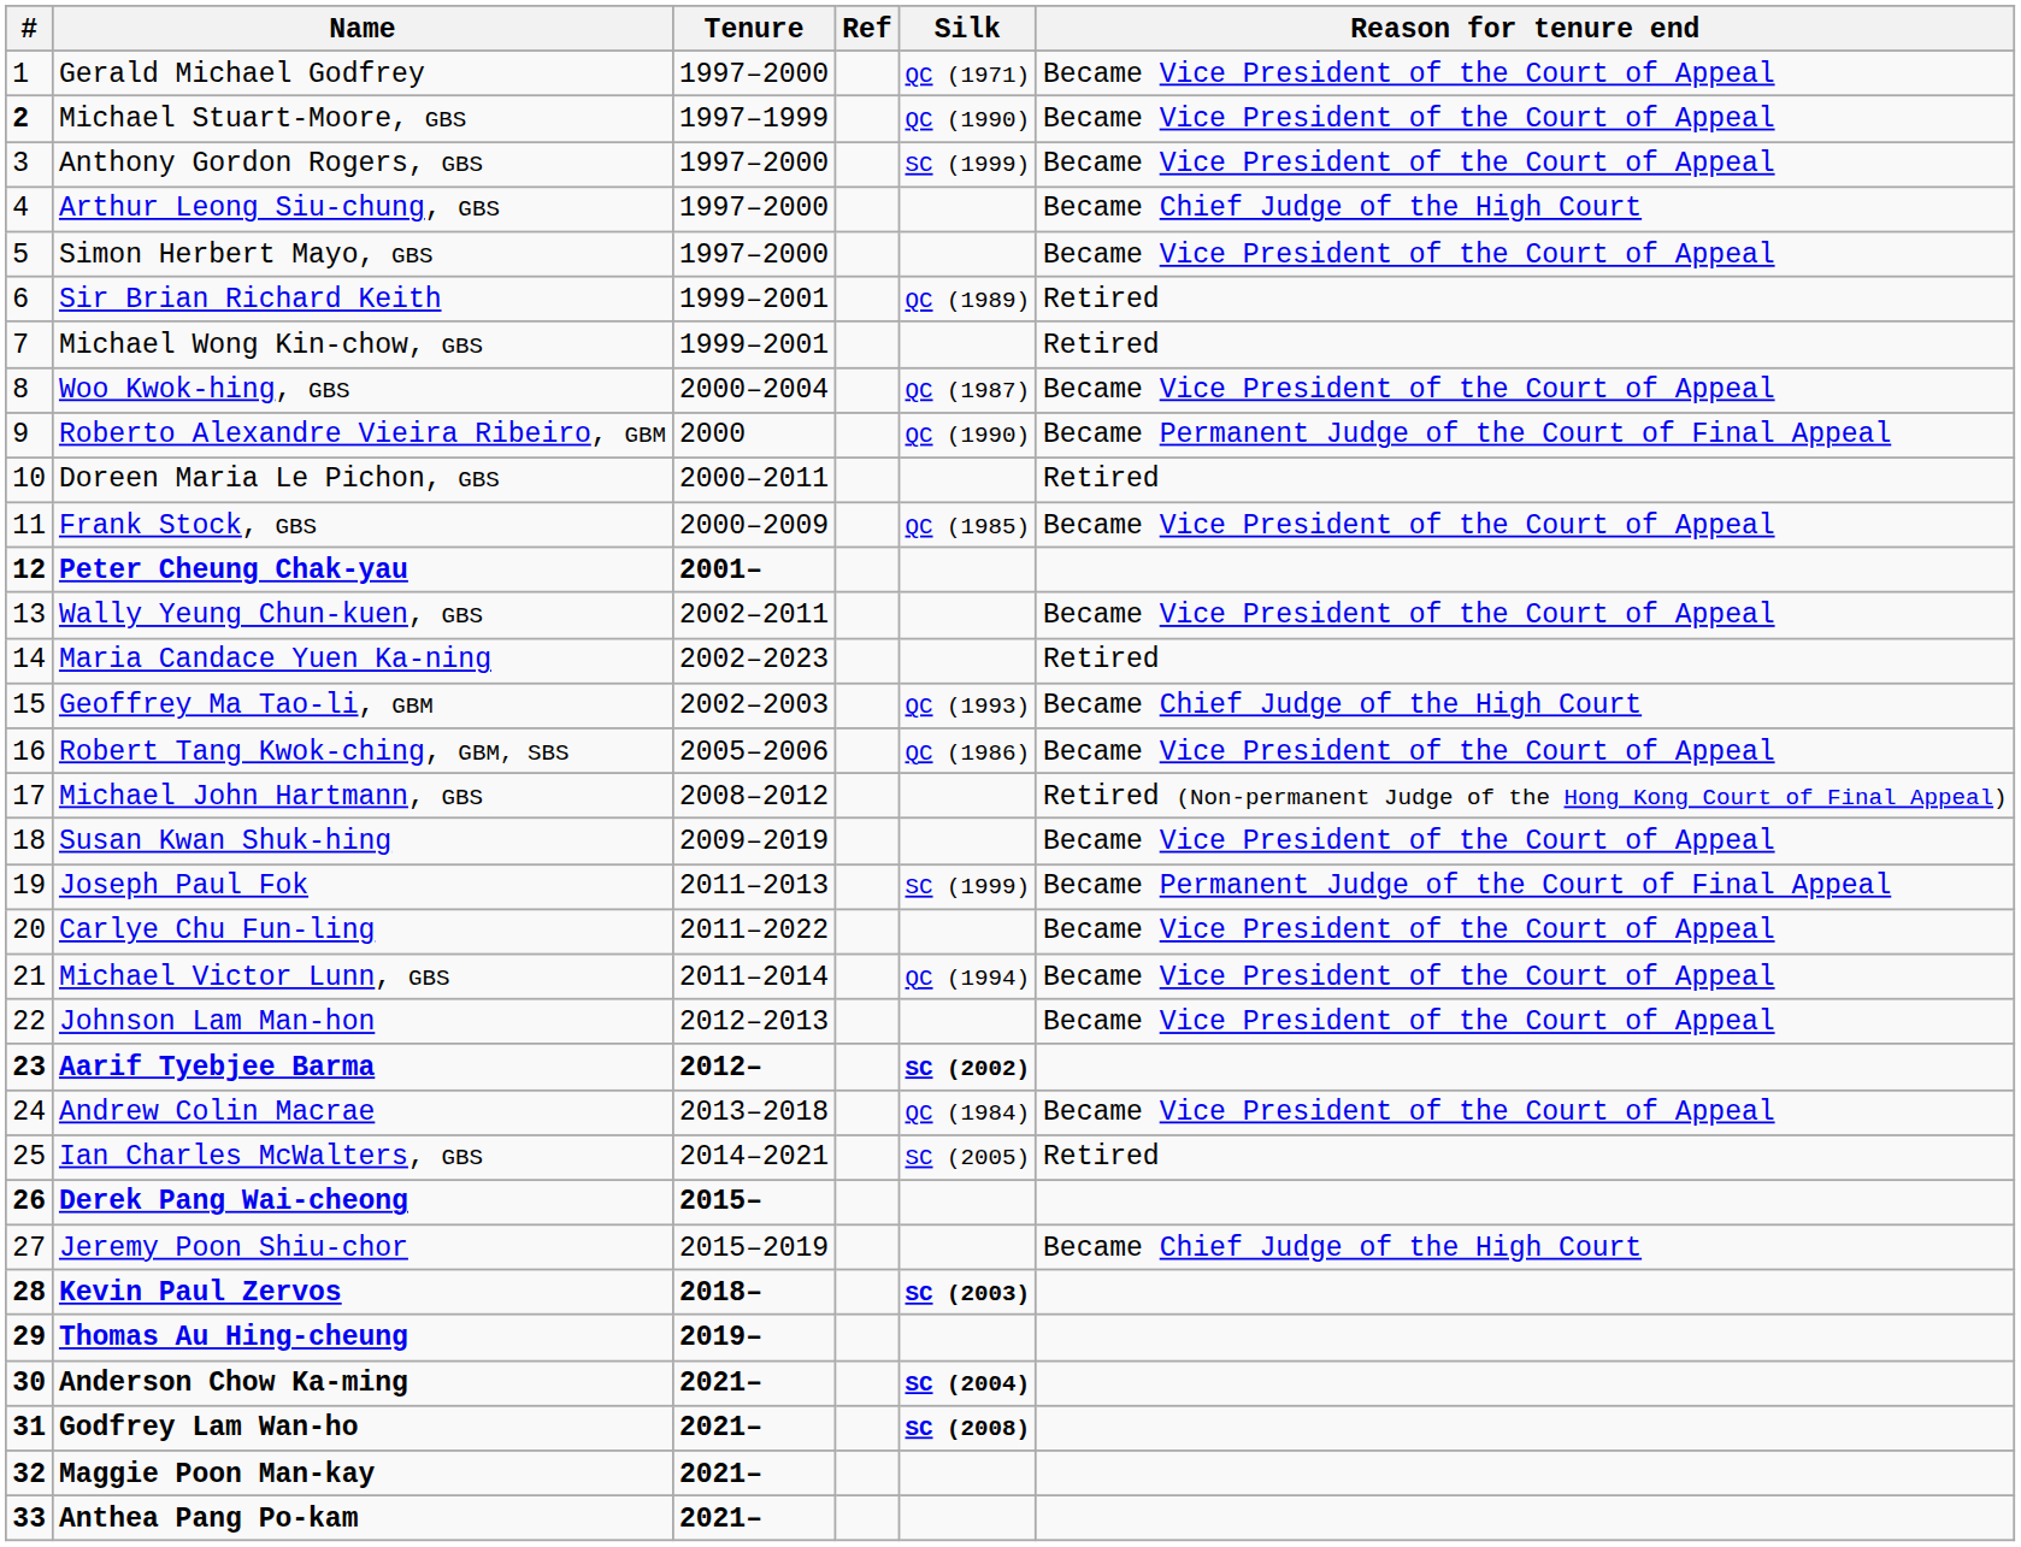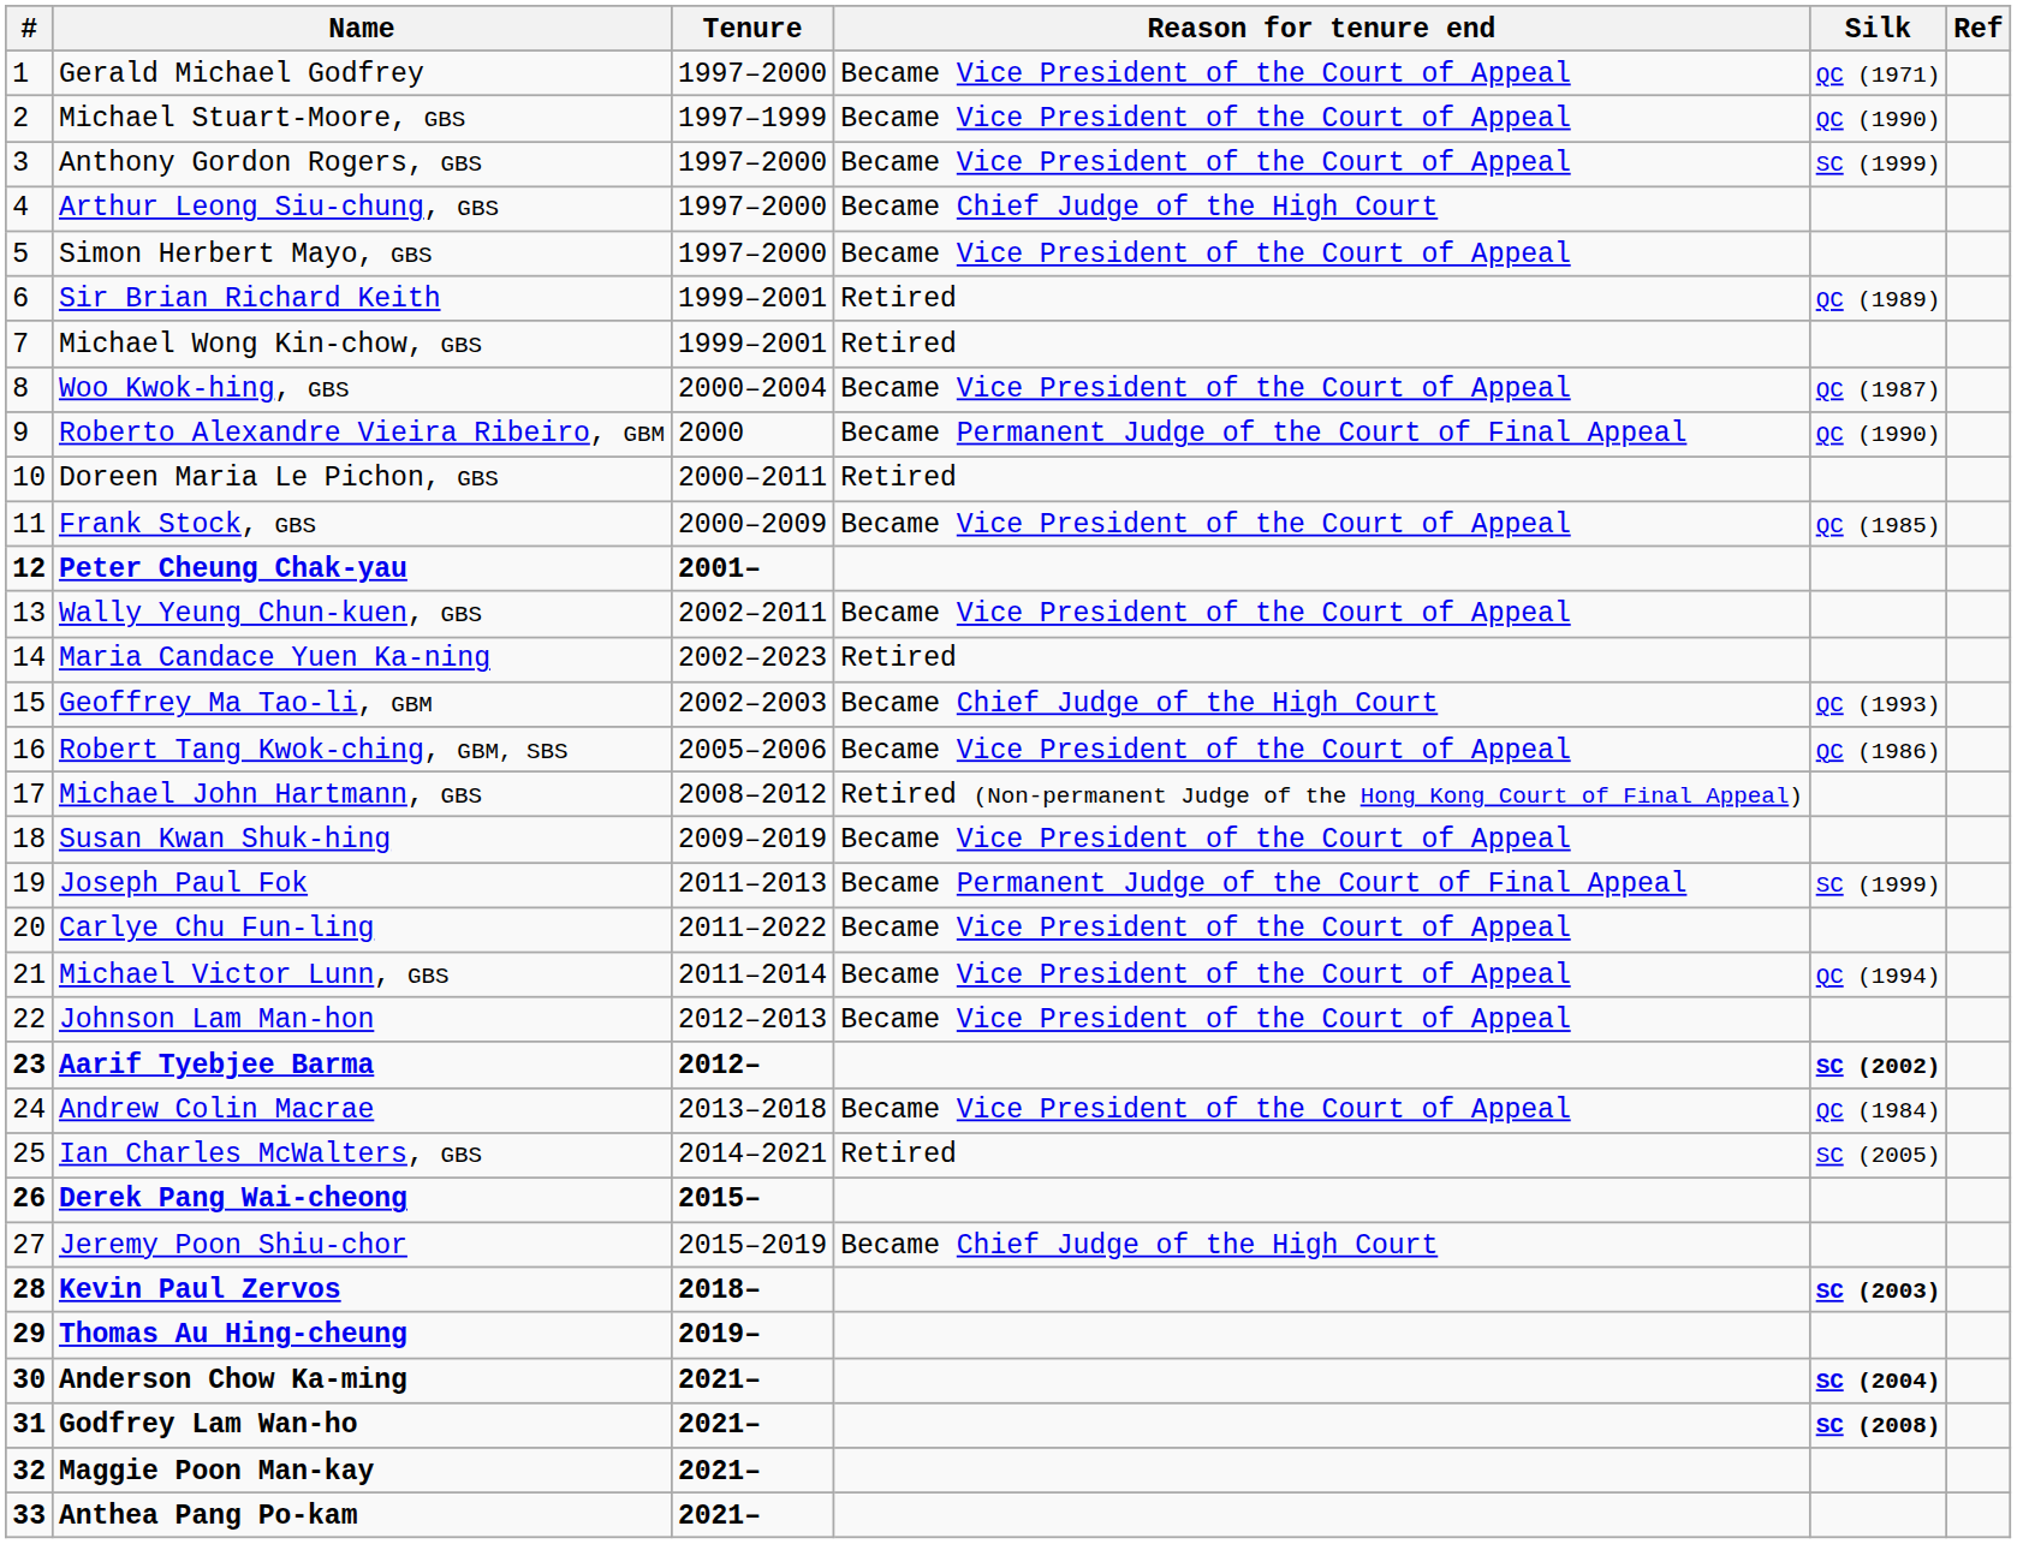columns swapped: Reason for tenure end <-> Ref
Michael Stuart-Moore, GBS | #: bold -> normal
